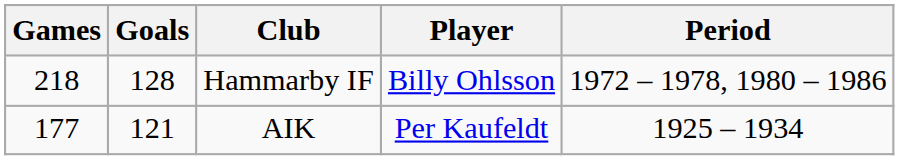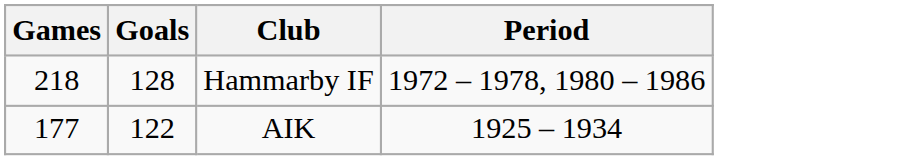- column: Player | Billy Ohlsson | Per Kaufeldt
AIK | Goals: 121 -> 122
